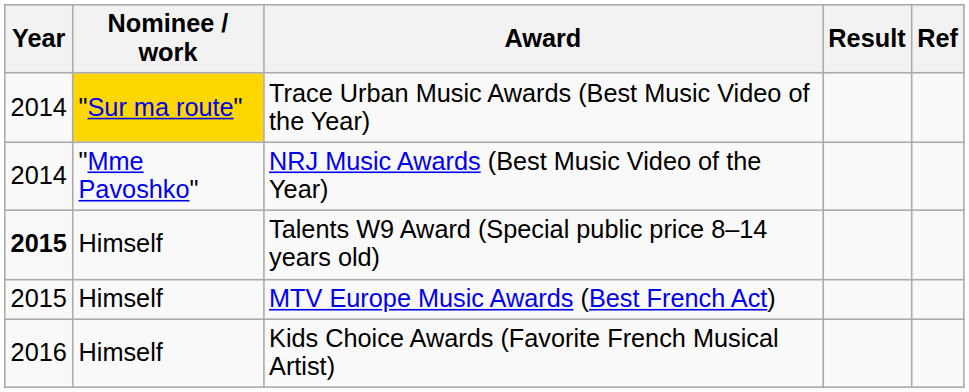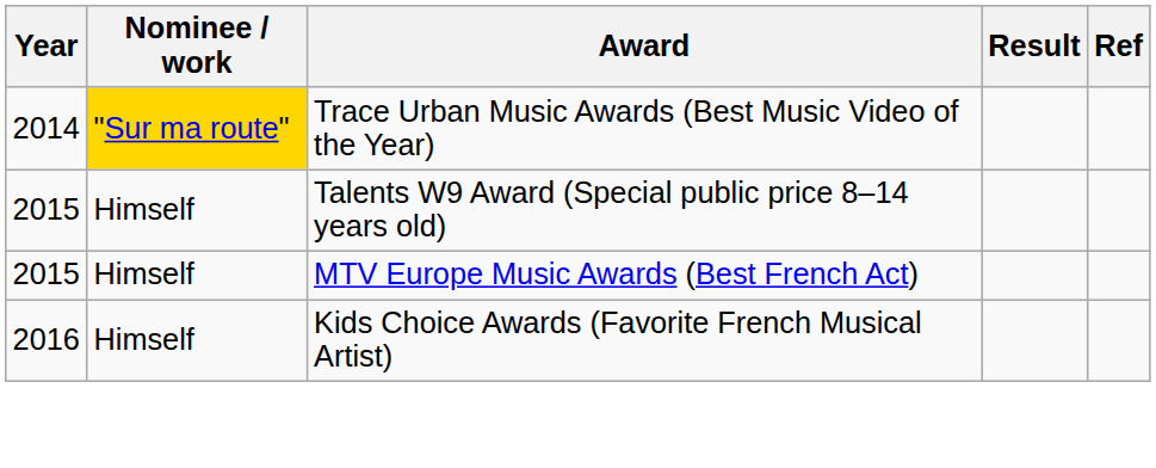- row: 2014 | "Mme Pavoshko" | NRJ Music Awards (Best Music Video of the Year)
Talents W9 Award (Special public price 8–14 years old) | Year: bold -> normal
